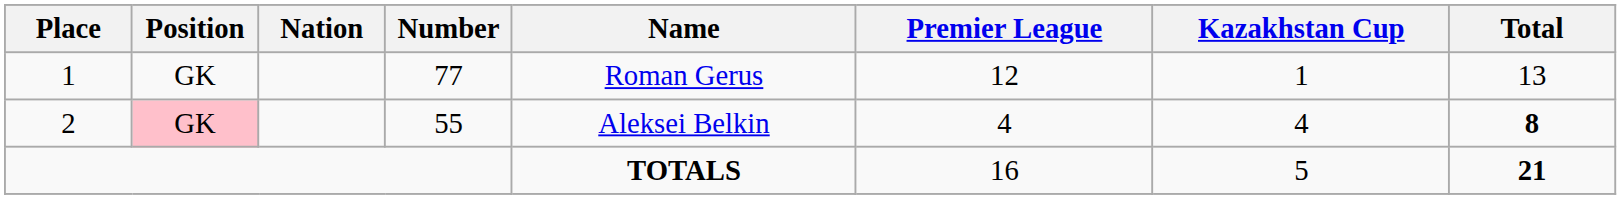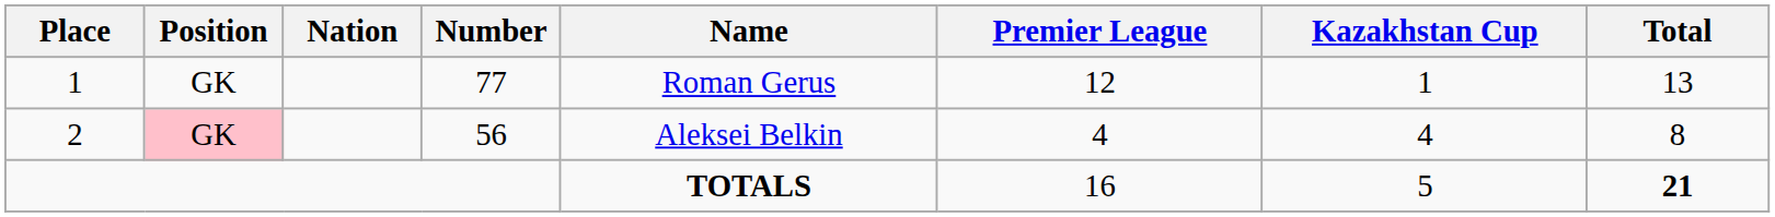2 | Number: 55 -> 56
2 | Total: bold -> normal
